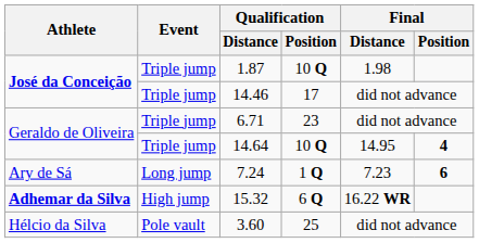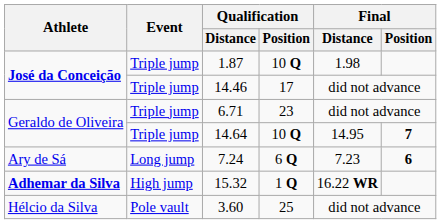14.64 | Final / Position: 4 -> 7
7.24 | Qualification / Position: 1 Q -> 6 Q
15.32 | Qualification / Position: 6 Q -> 1 Q
